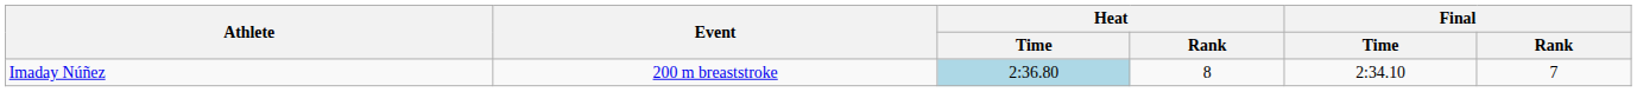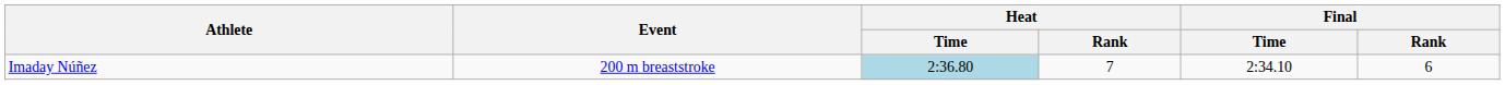Imaday Núñez | Heat / Rank: 8 -> 7
Imaday Núñez | Final / Rank: 7 -> 6
